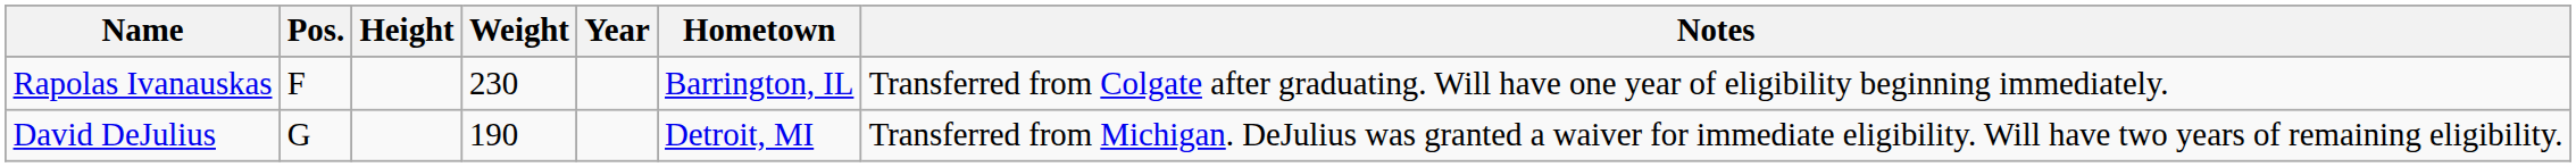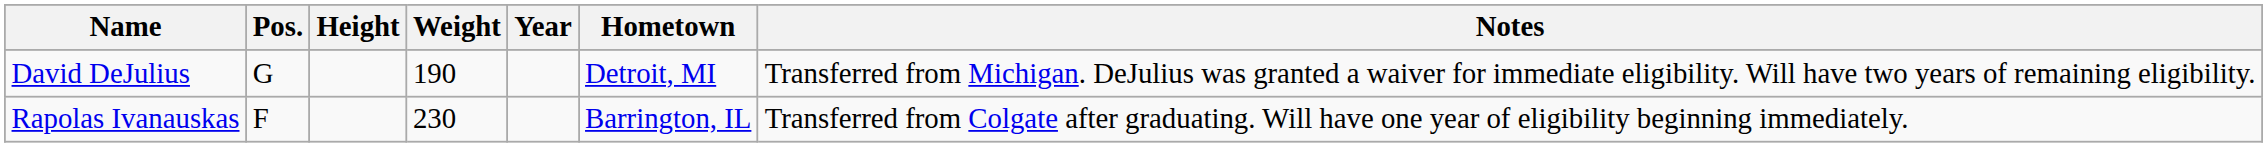rows swapped: Rapolas Ivanauskas <-> David DeJulius
